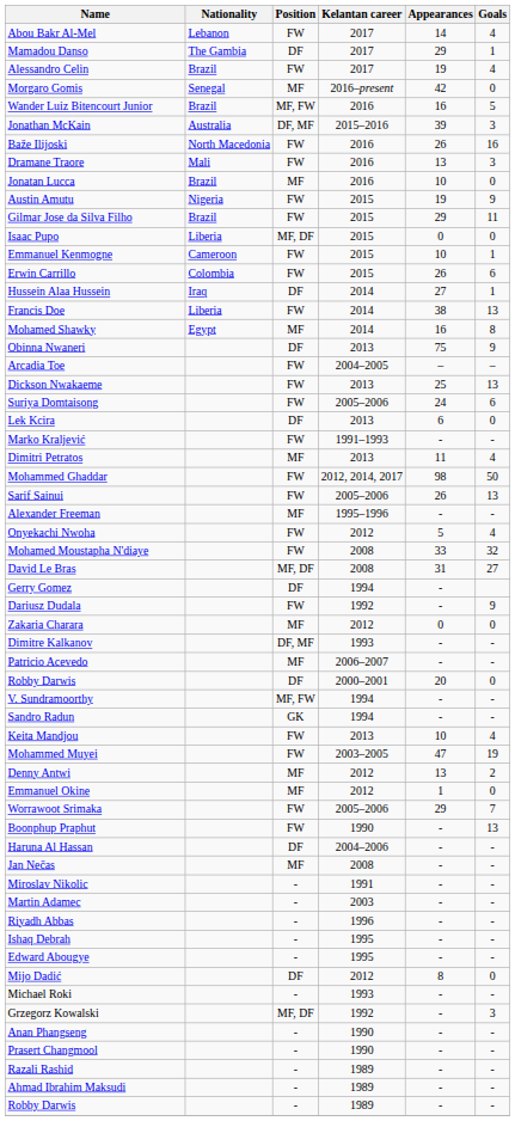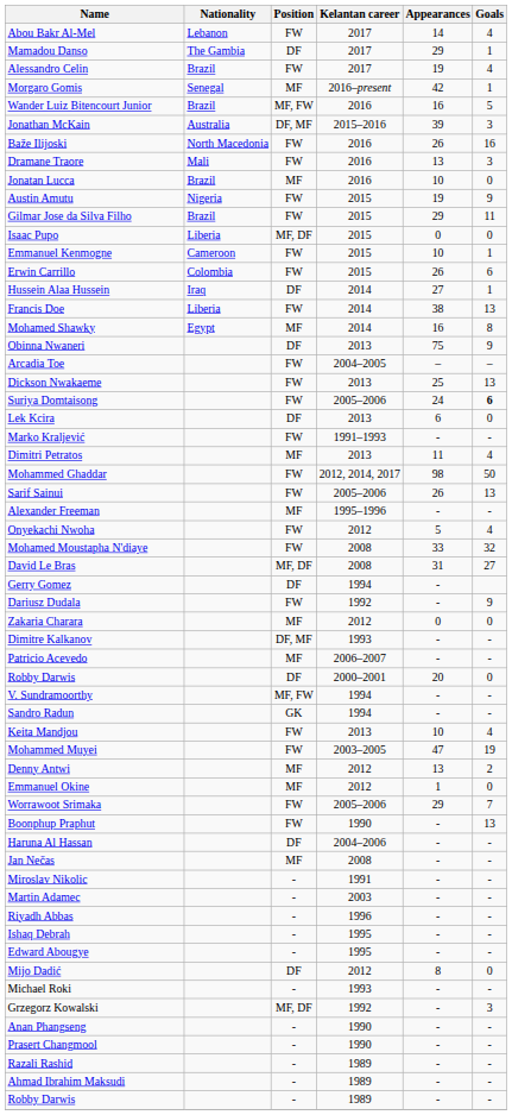Morgaro Gomis | Goals: 0 -> 1
Suriya Domtaisong | Goals: normal -> bold
